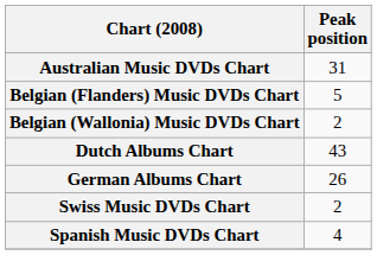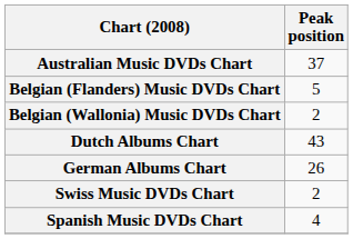Australian Music DVDs Chart | Peak position: 31 -> 37
